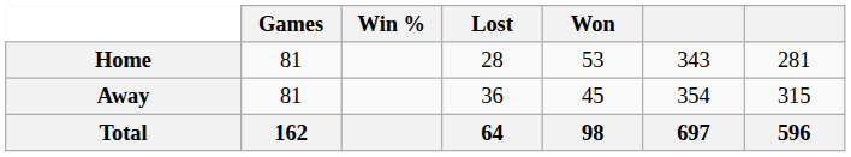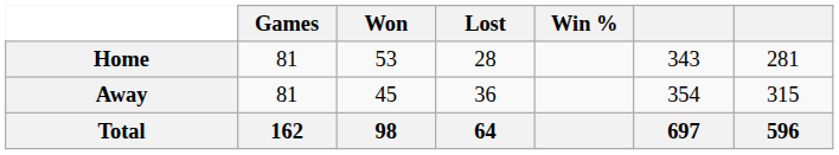columns swapped: Won <-> Win %
